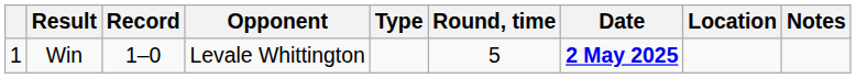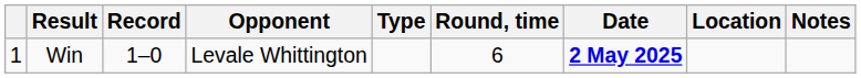Win | Round, time: 5 -> 6
